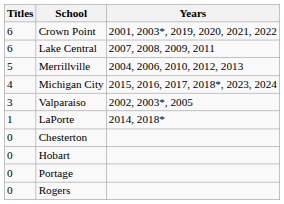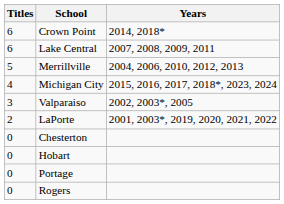Crown Point | Years: 2001, 2003*, 2019, 2020, 2021, 2022 -> 2014, 2018*
LaPorte | Titles: 1 -> 2
LaPorte | Years: 2014, 2018* -> 2001, 2003*, 2019, 2020, 2021, 2022
